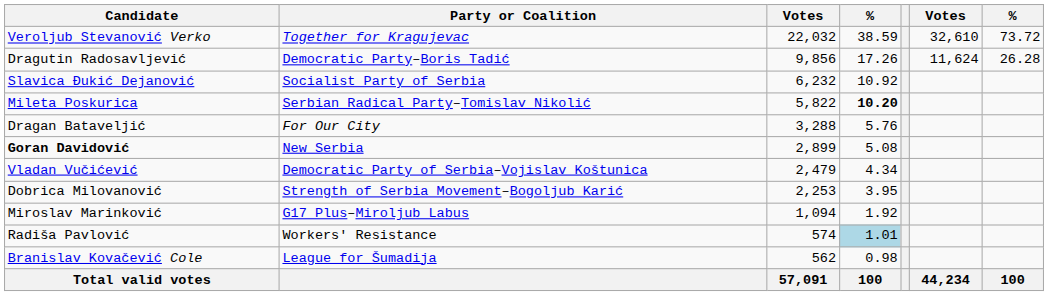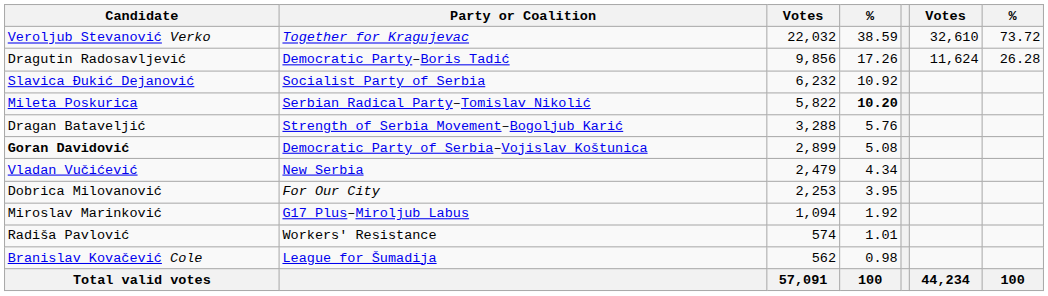Dragan Bataveljić | Party or Coalition: For Our City -> Strength of Serbia Movement–Bogoljub Karić
Goran Davidović | Party or Coalition: New Serbia -> Democratic Party of Serbia–Vojislav Koštunica
Vladan Vučićević | Party or Coalition: Democratic Party of Serbia–Vojislav Koštunica -> New Serbia
Dobrica Milovanović | Party or Coalition: Strength of Serbia Movement–Bogoljub Karić -> For Our City
Radiša Pavlović | column 4: lightblue background -> no background
